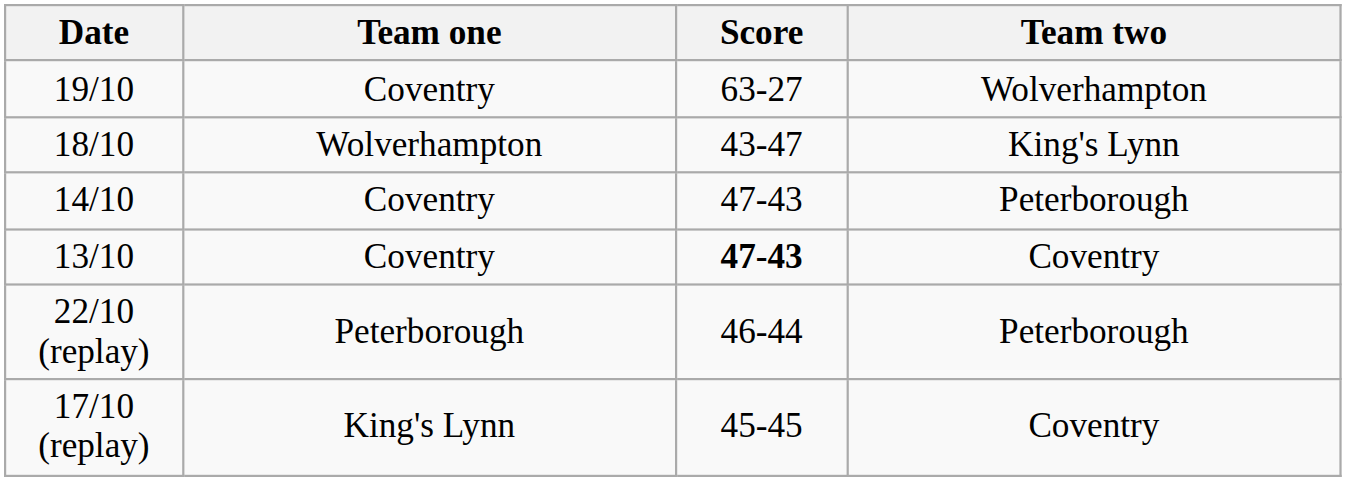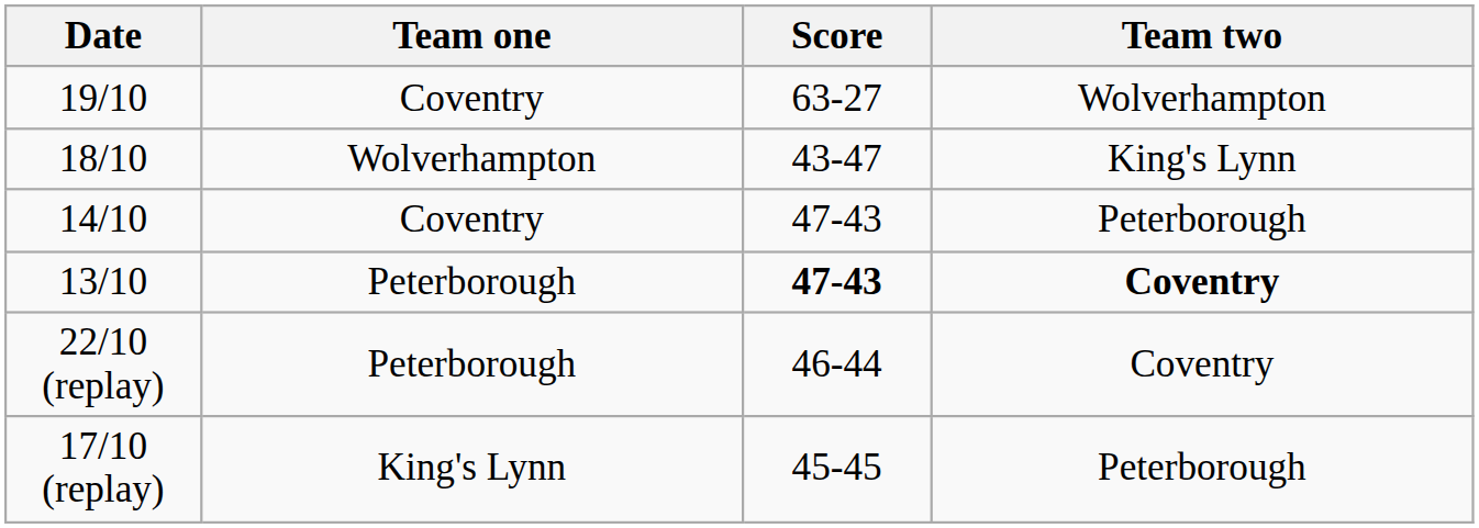13/10 | Team one: Coventry -> Peterborough
13/10 | Team two: normal -> bold
22/10 (replay) | Team two: Peterborough -> Coventry
17/10 (replay) | Team two: Coventry -> Peterborough
